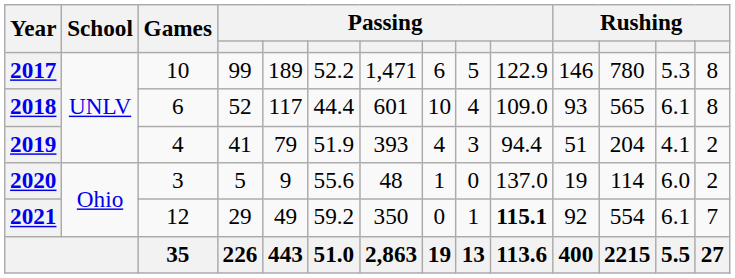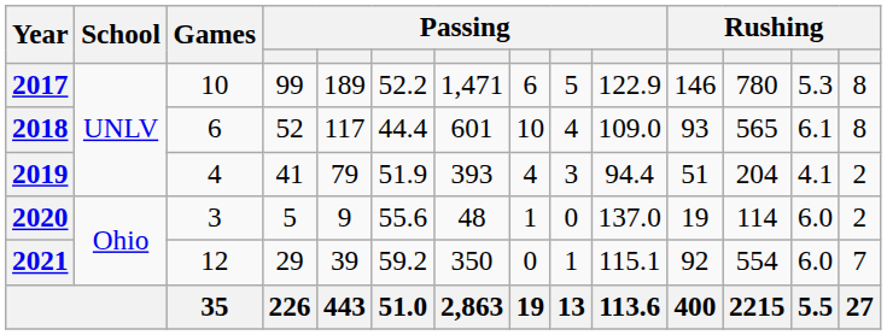2021 | column 5: 49 -> 39
2021 | column 10: bold -> normal
2021 | column 13: 6.1 -> 6.0
